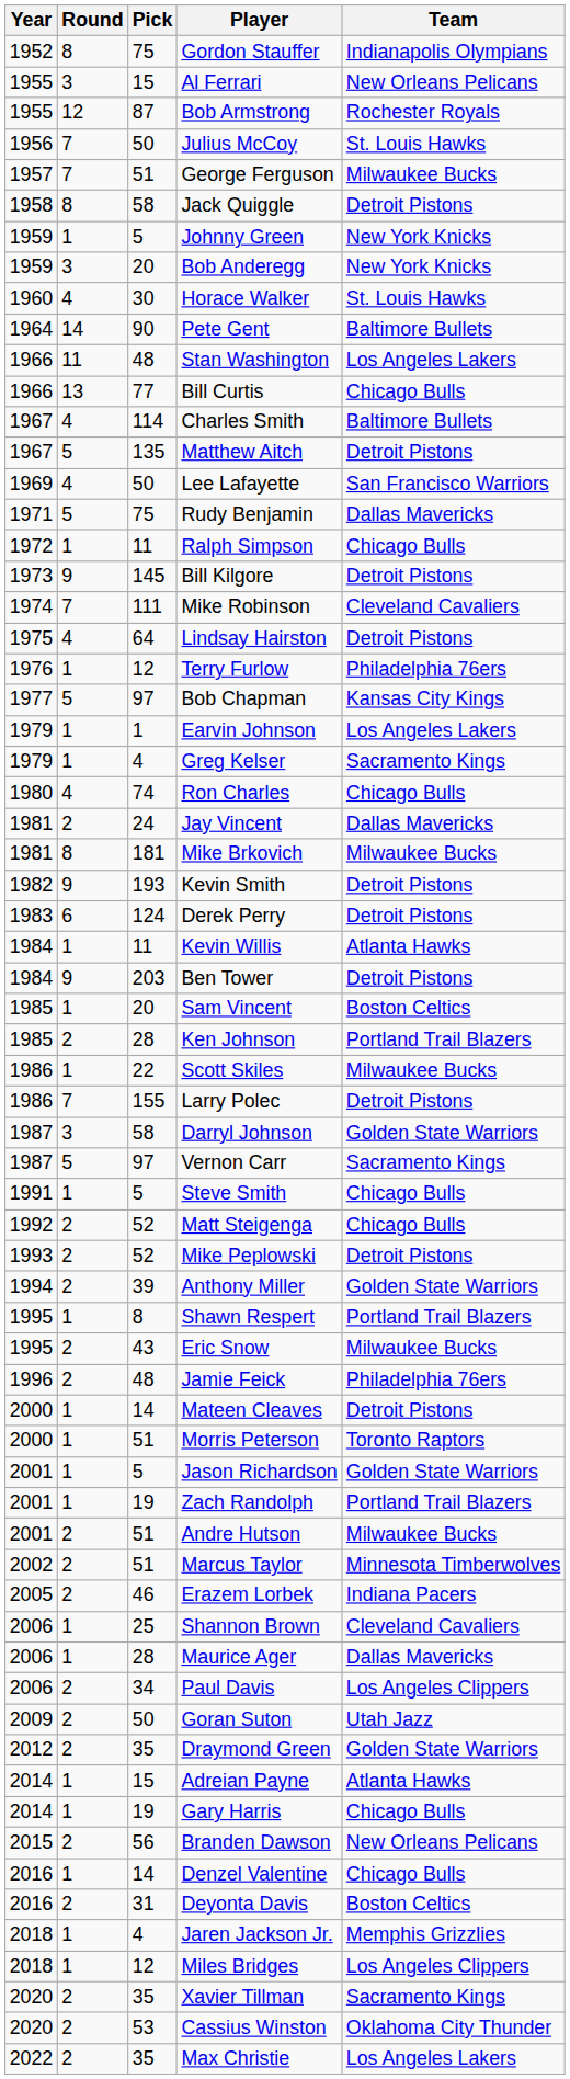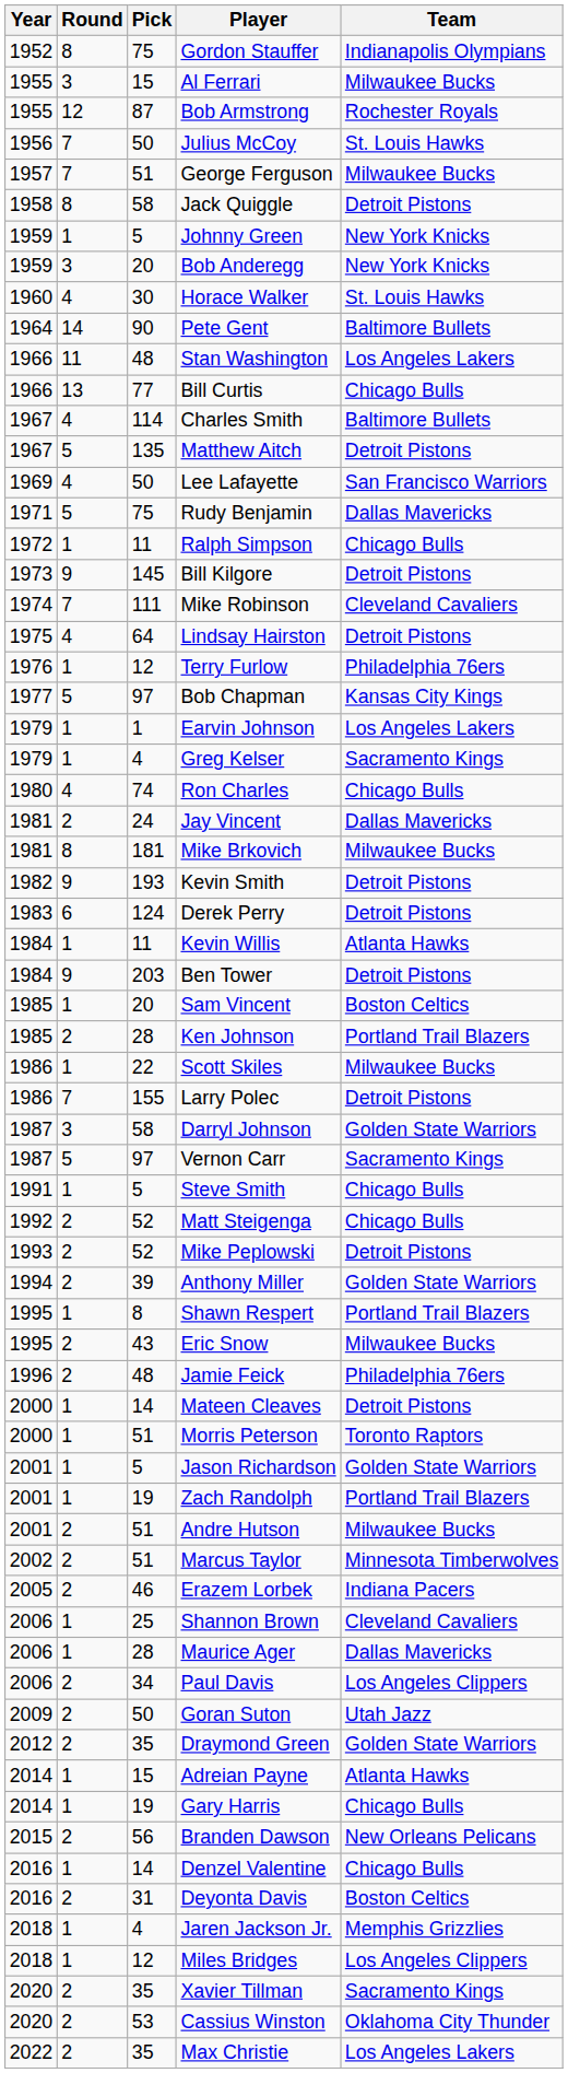Al Ferrari | Team: New Orleans Pelicans -> Milwaukee Bucks
